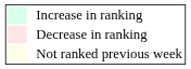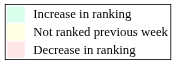rows swapped: Decrease in ranking <-> Not ranked previous week
